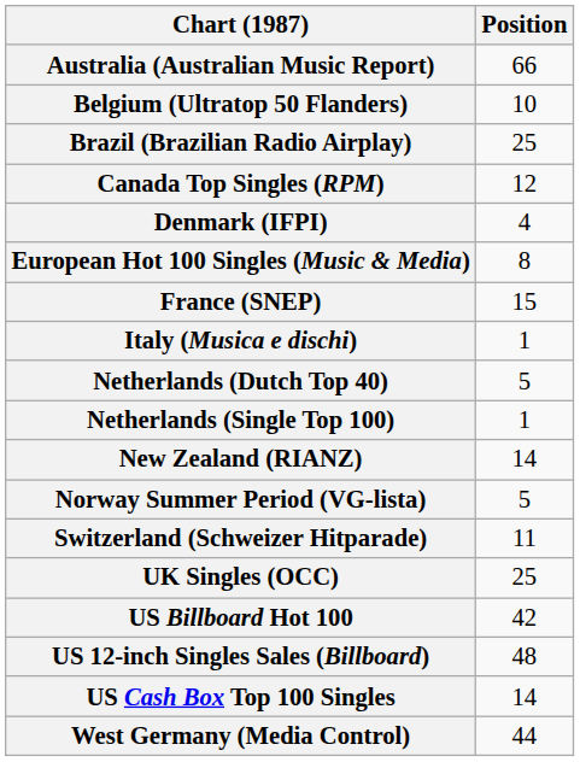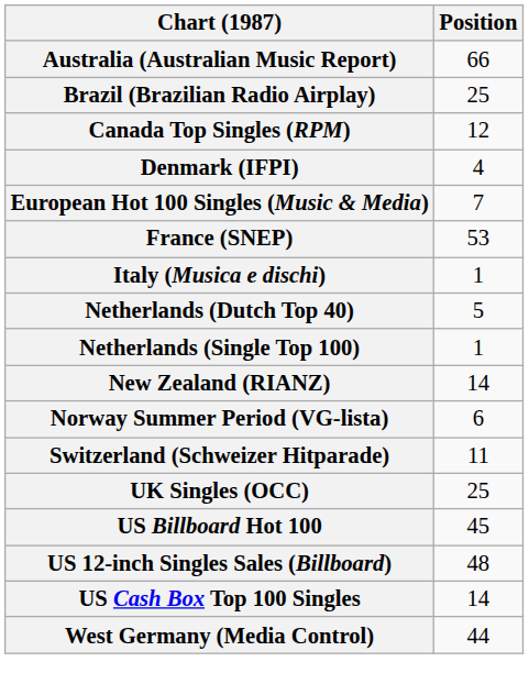- row: Belgium (Ultratop 50 Flanders) | 10
European Hot 100 Singles (Music & Media) | Position: 8 -> 7
France (SNEP) | Position: 15 -> 53
Norway Summer Period (VG-lista) | Position: 5 -> 6
US Billboard Hot 100 | Position: 42 -> 45
